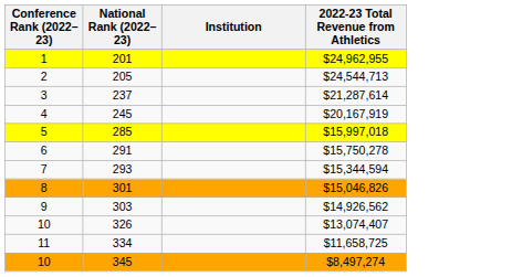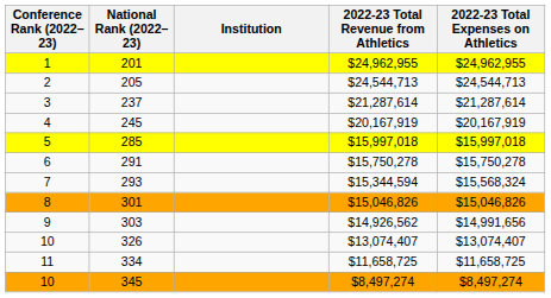+ column: 2022-23 Total Expenses on Athletics | $24,962,955 | $24,544,713 | $21,287,614 | $20,167,919 | $15,997,018 | $15,750,278 | $15,568,324 | $15,046,826 | $14,991,656 | $13,074,407 | $11,658,725 | $8,497,274
